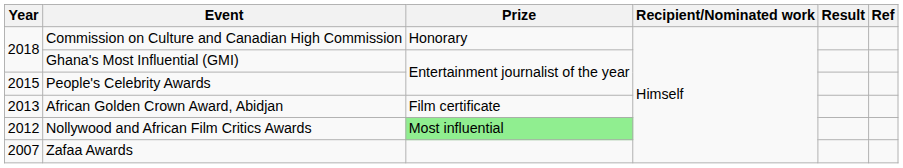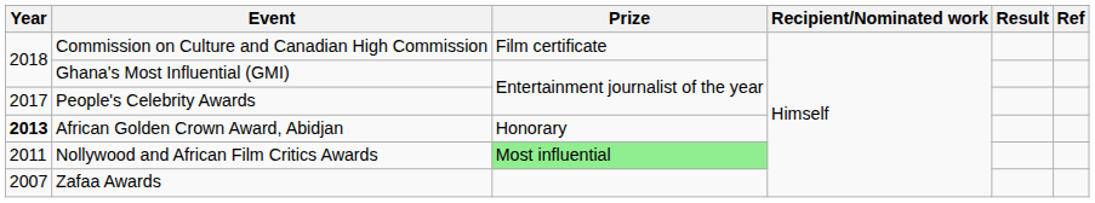Commission on Culture and Canadian High Commission | Prize: Honorary -> Film certificate
People's Celebrity Awards | Year: 2015 -> 2017
African Golden Crown Award, Abidjan | Year: normal -> bold
African Golden Crown Award, Abidjan | Prize: Film certificate -> Honorary
Nollywood and African Film Critics Awards | Year: 2012 -> 2011
